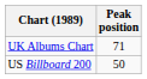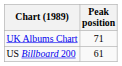US Billboard 200 | Peak position: 50 -> 61
